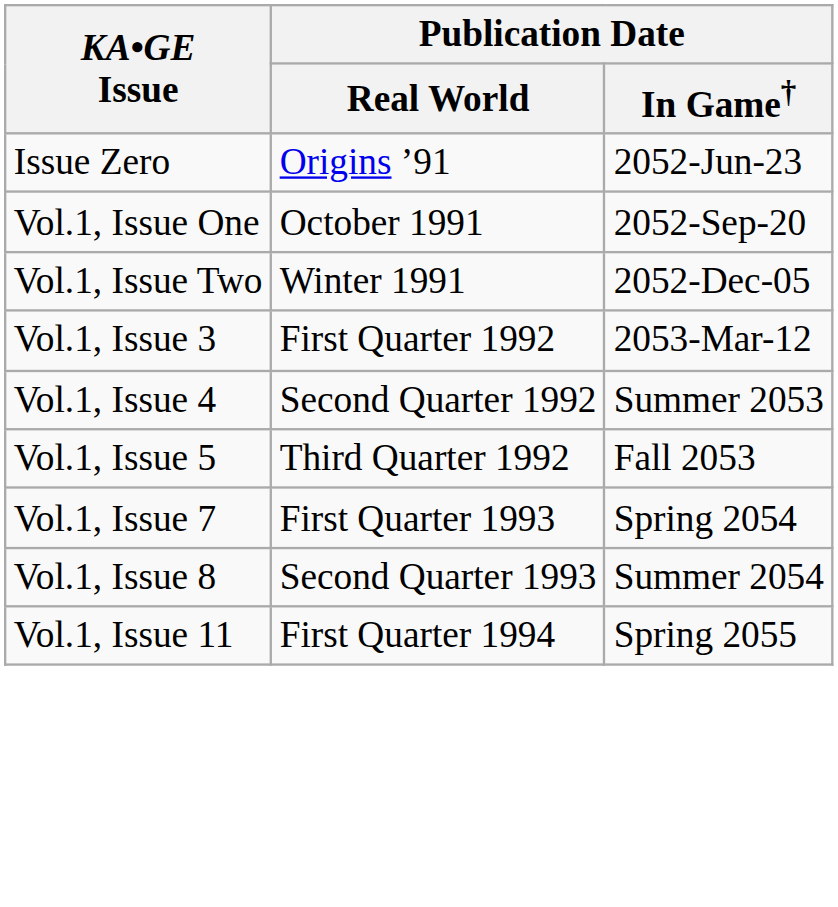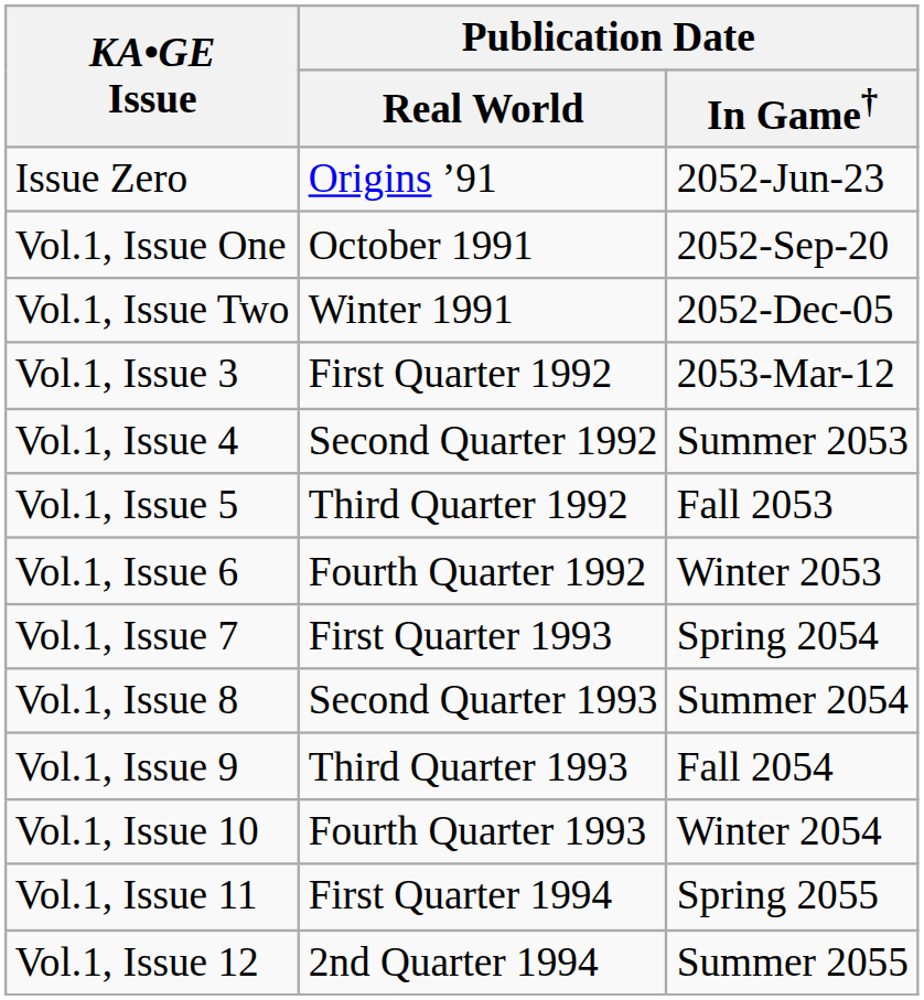+ row: Vol.1, Issue 6 | Fourth Quarter 1992 | Winter 2053
+ row: Vol.1, Issue 9 | Third Quarter 1993 | Fall 2054
+ row: Vol.1, Issue 10 | Fourth Quarter 1993 | Winter 2054
+ row: Vol.1, Issue 12 | 2nd Quarter 1994 | Summer 2055
